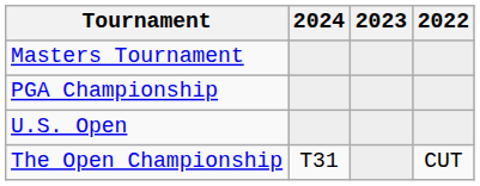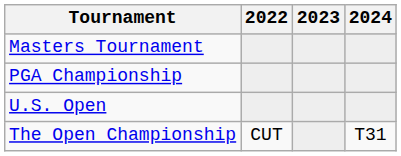columns swapped: 2022 <-> 2024
